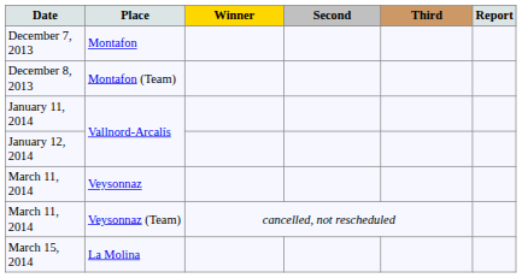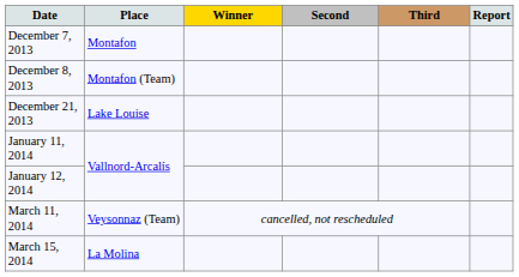+ row: December 21, 2013 | Lake Louise
- row: March 11, 2014 | Veysonnaz
